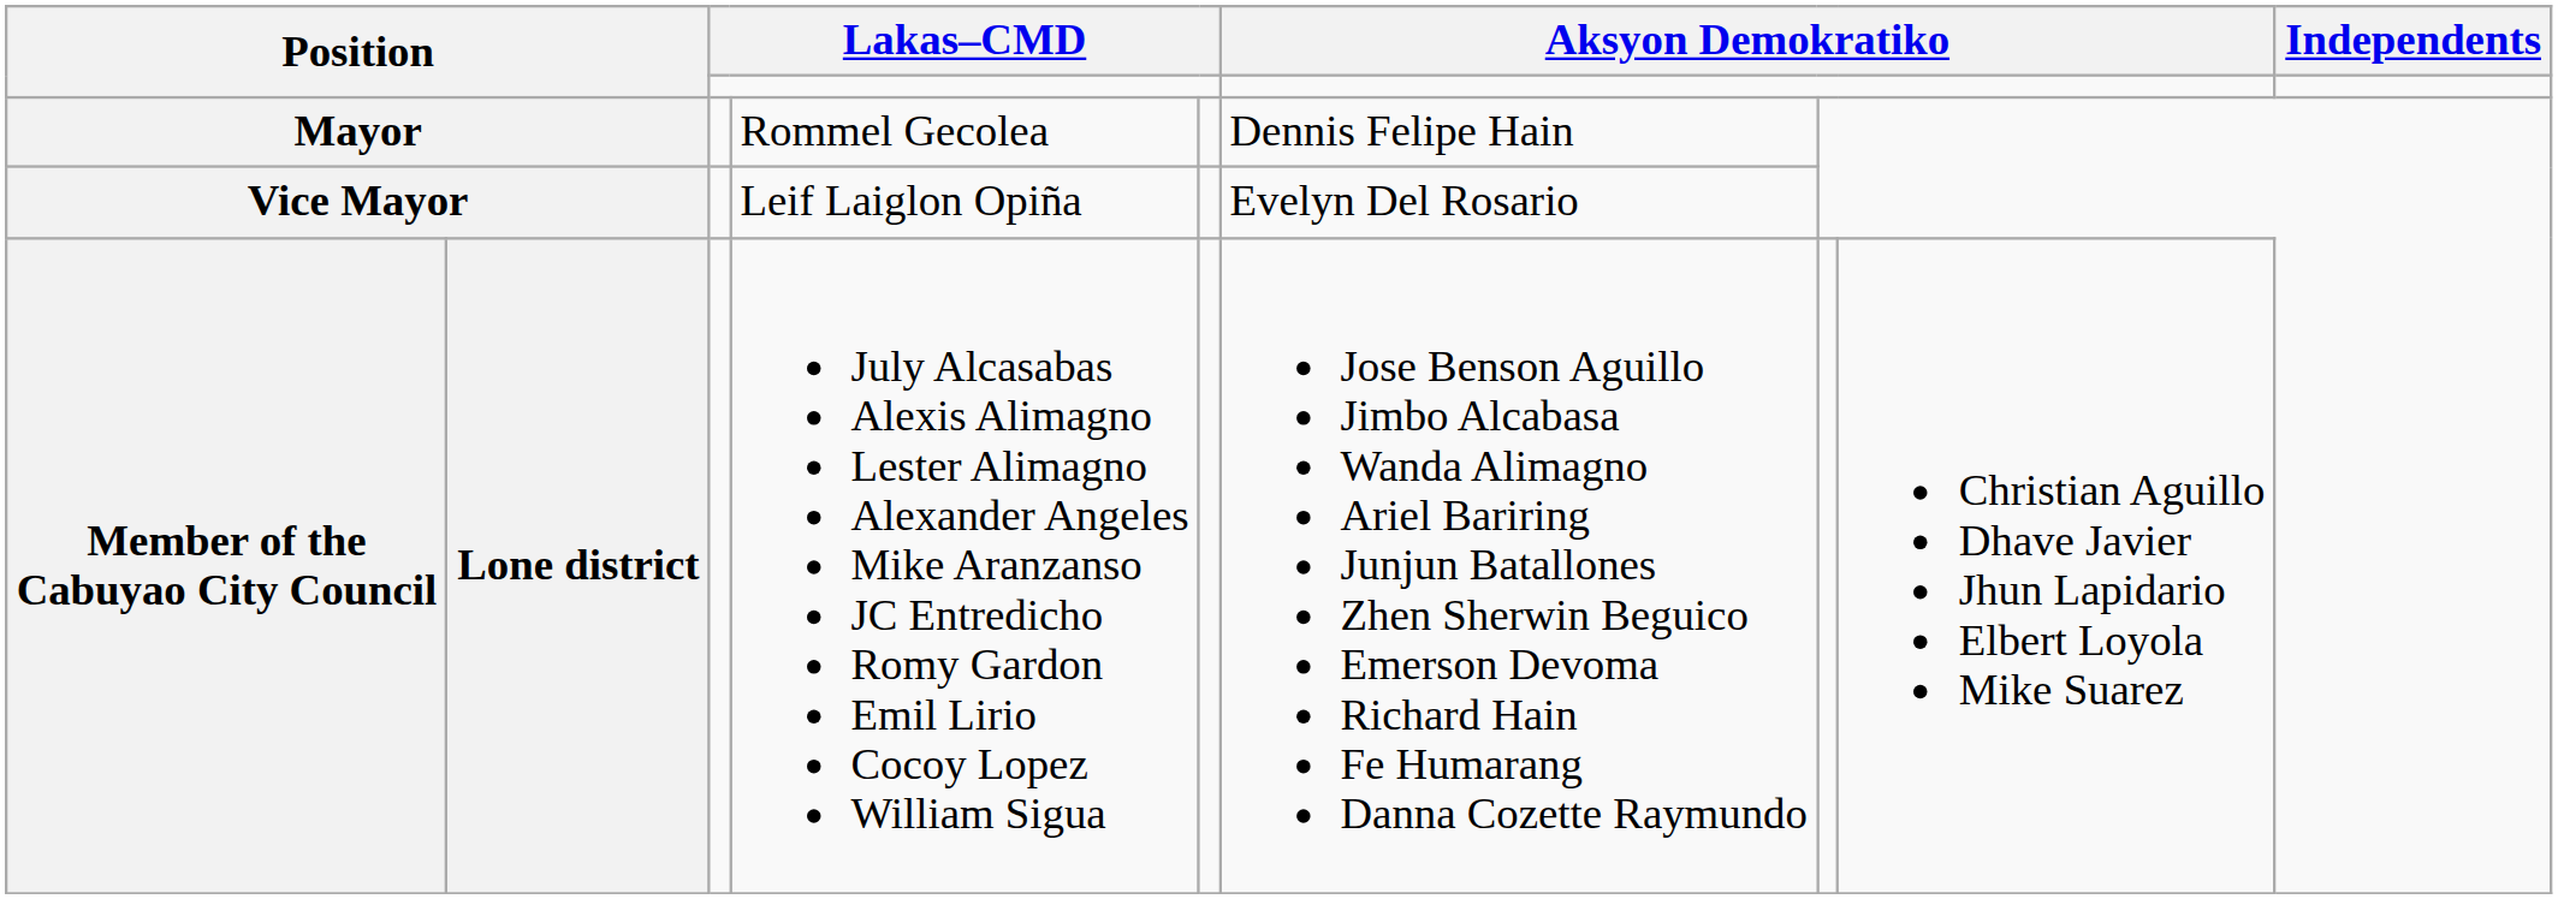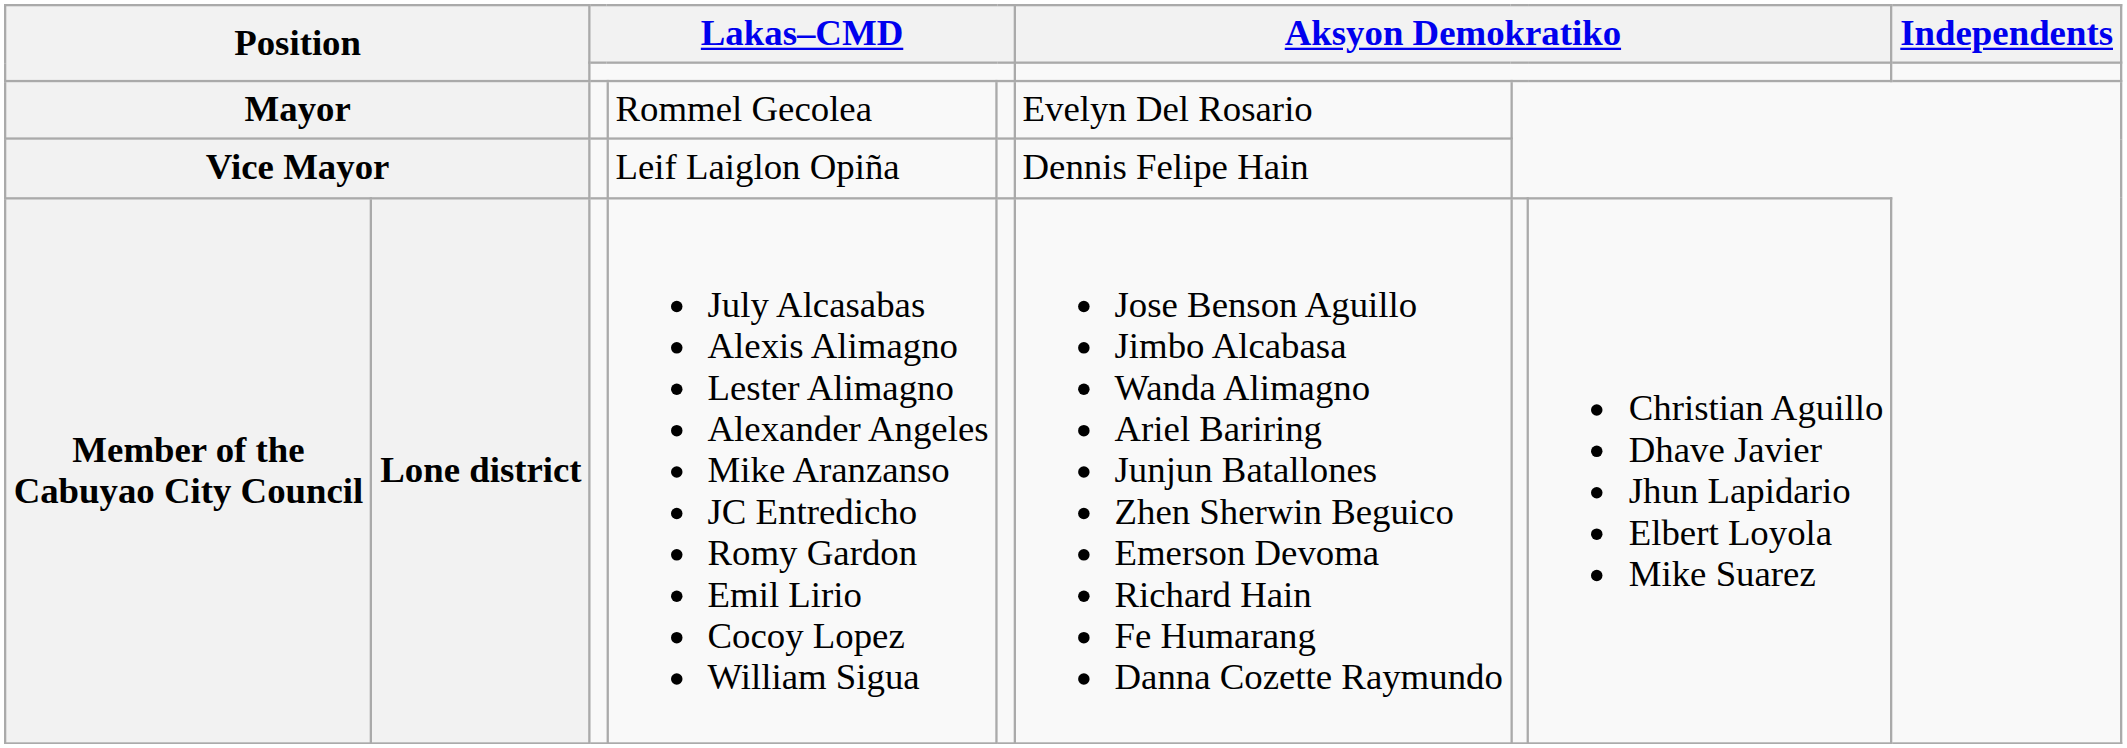Mayor | column 6: Dennis Felipe Hain -> Evelyn Del Rosario
Vice Mayor | column 6: Evelyn Del Rosario -> Dennis Felipe Hain
